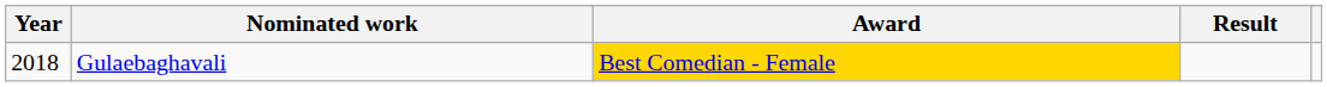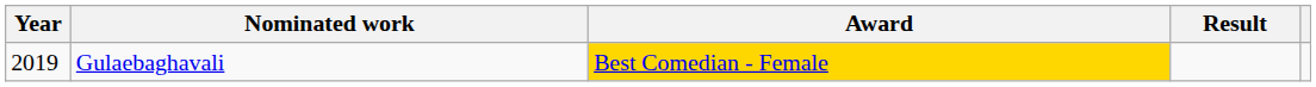Gulaebaghavali | Year: 2018 -> 2019
